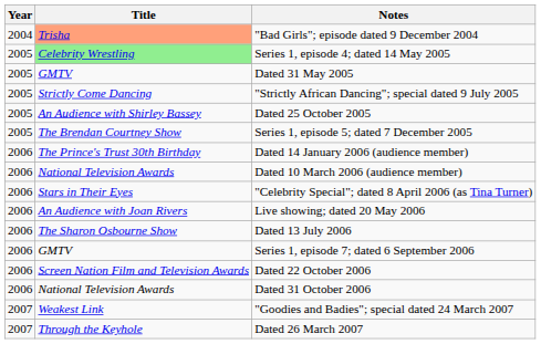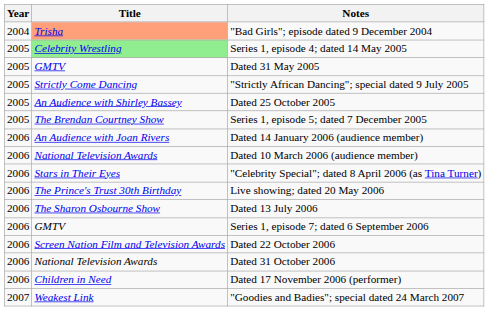Dated 14 January 2006 (audience member) | Title: The Prince's Trust 30th Birthday -> An Audience with Joan Rivers
Live showing; dated 20 May 2006 | Title: An Audience with Joan Rivers -> The Prince's Trust 30th Birthday
+ row: 2006 | Children in Need | Dated 17 November 2006 (performer)
- row: 2007 | Through the Keyhole | Dated 26 March 2007
